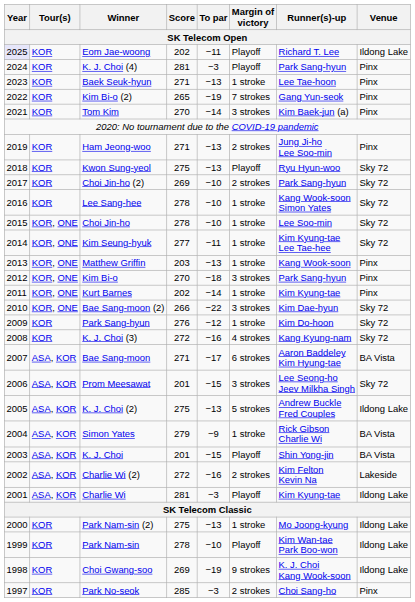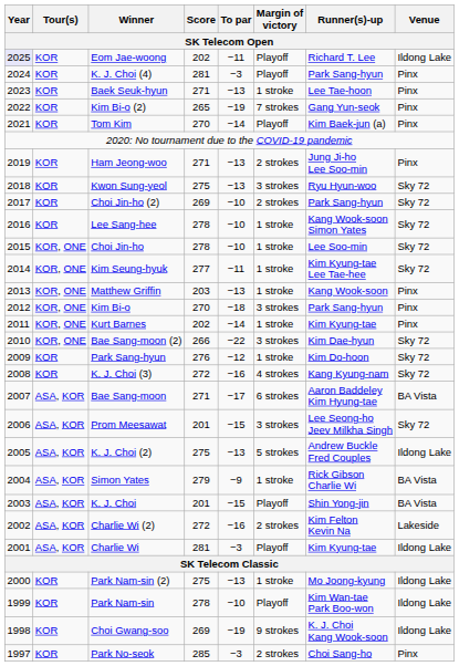Tom Kim | Margin of victory: 3 strokes -> Playoff
Kwon Sung-yeol | Margin of victory: Playoff -> 3 strokes
